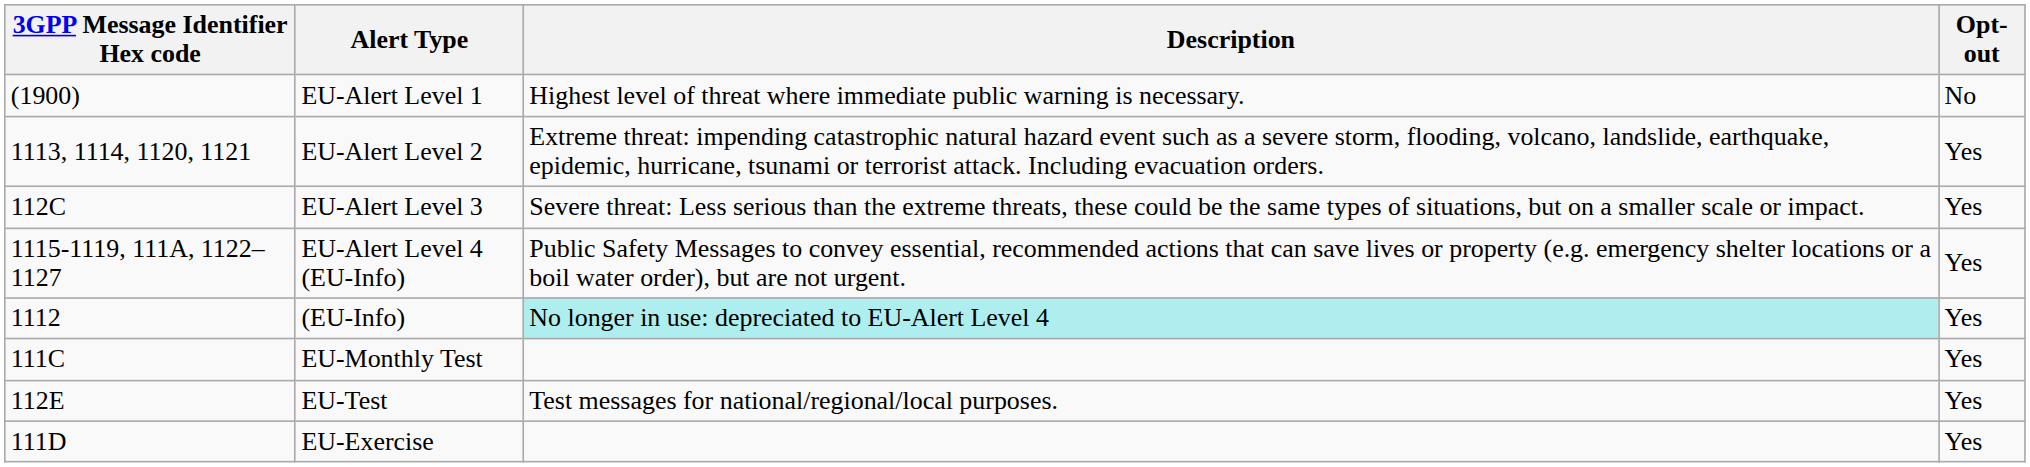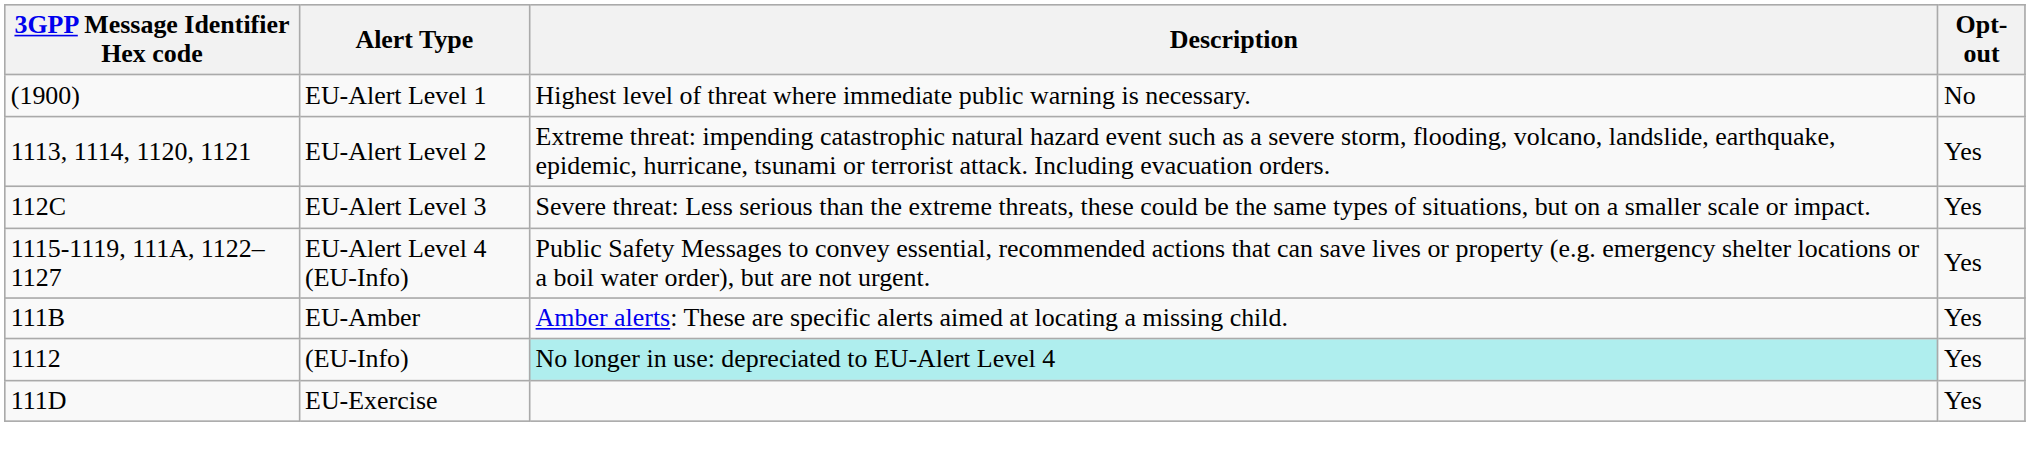+ row: 111B | EU-Amber | Amber alerts: These are specific alerts aimed at locating a missing child. | Yes
- row: 111C | EU-Monthly Test | Yes
- row: 112E | EU-Test | Test messages for national/regional/local purposes. | Yes
